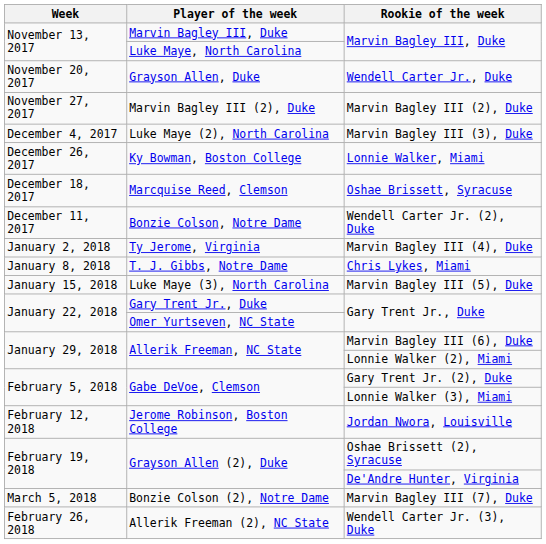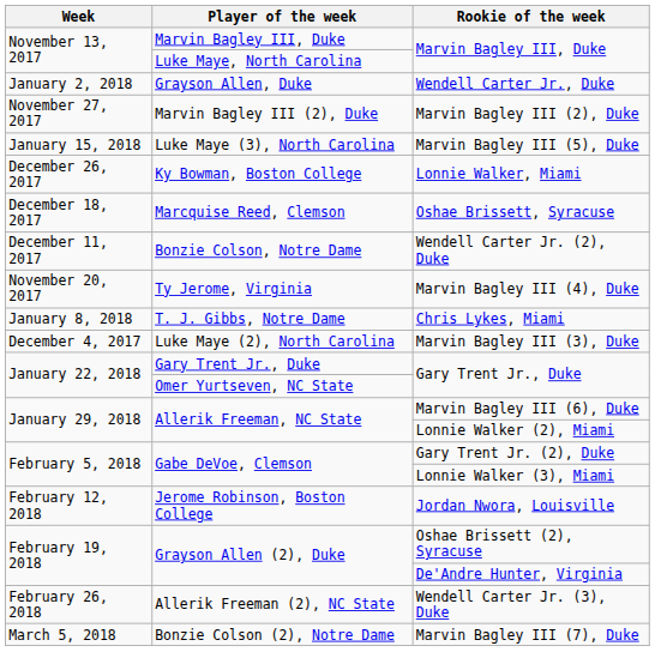Wendell Carter Jr., Duke | Week: November 20, 2017 -> January 2, 2018
rows swapped: Marvin Bagley III (3), Duke <-> Marvin Bagley III (5), Duke
Marvin Bagley III (4), Duke | Week: January 2, 2018 -> November 20, 2017
rows swapped: Wendell Carter Jr. (3), Duke <-> Marvin Bagley III (7), Duke
